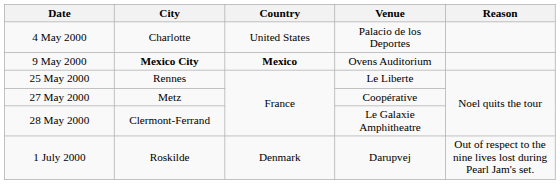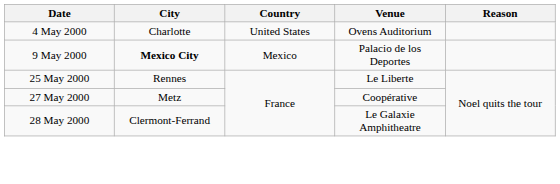4 May 2000 | Venue: Palacio de los Deportes -> Ovens Auditorium
9 May 2000 | Country: bold -> normal
9 May 2000 | Venue: Ovens Auditorium -> Palacio de los Deportes
- row: 1 July 2000 | Roskilde | Denmark | Darupvej | Out of respect to the nine lives lost during Pearl Jam's set.
